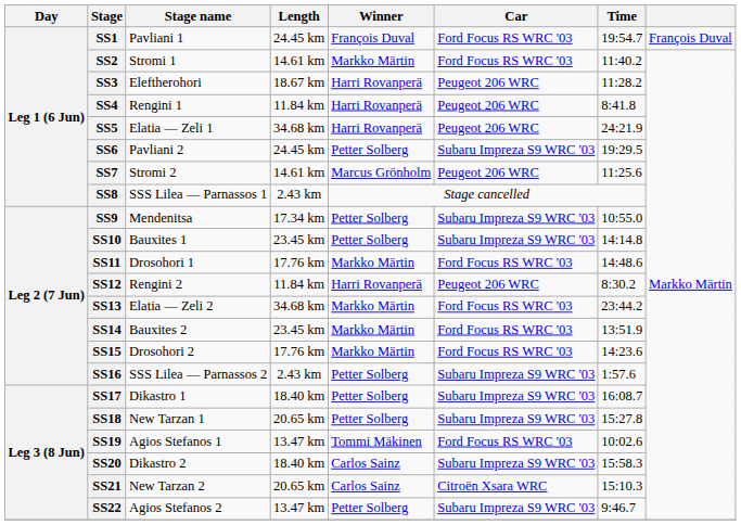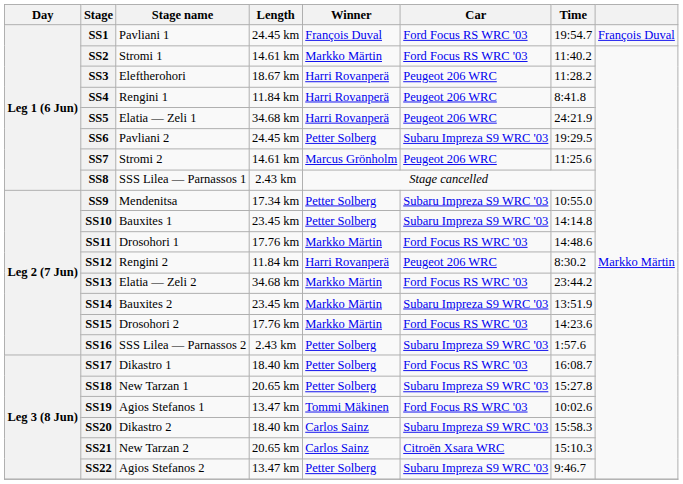SS14 | Car: Ford Focus RS WRC '03 -> Subaru Impreza S9 WRC '03
SS17 | Car: Subaru Impreza S9 WRC '03 -> Ford Focus RS WRC '03
